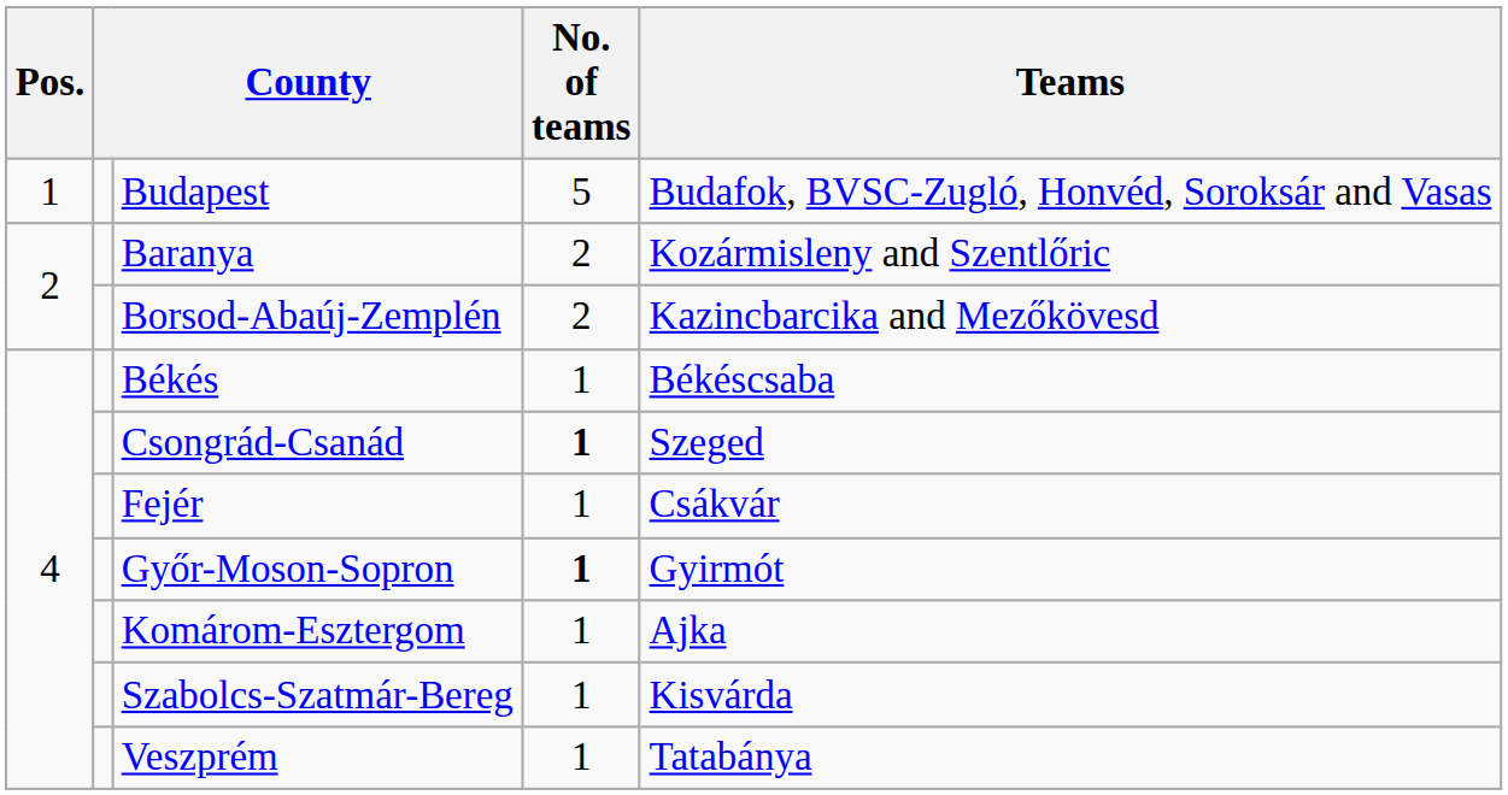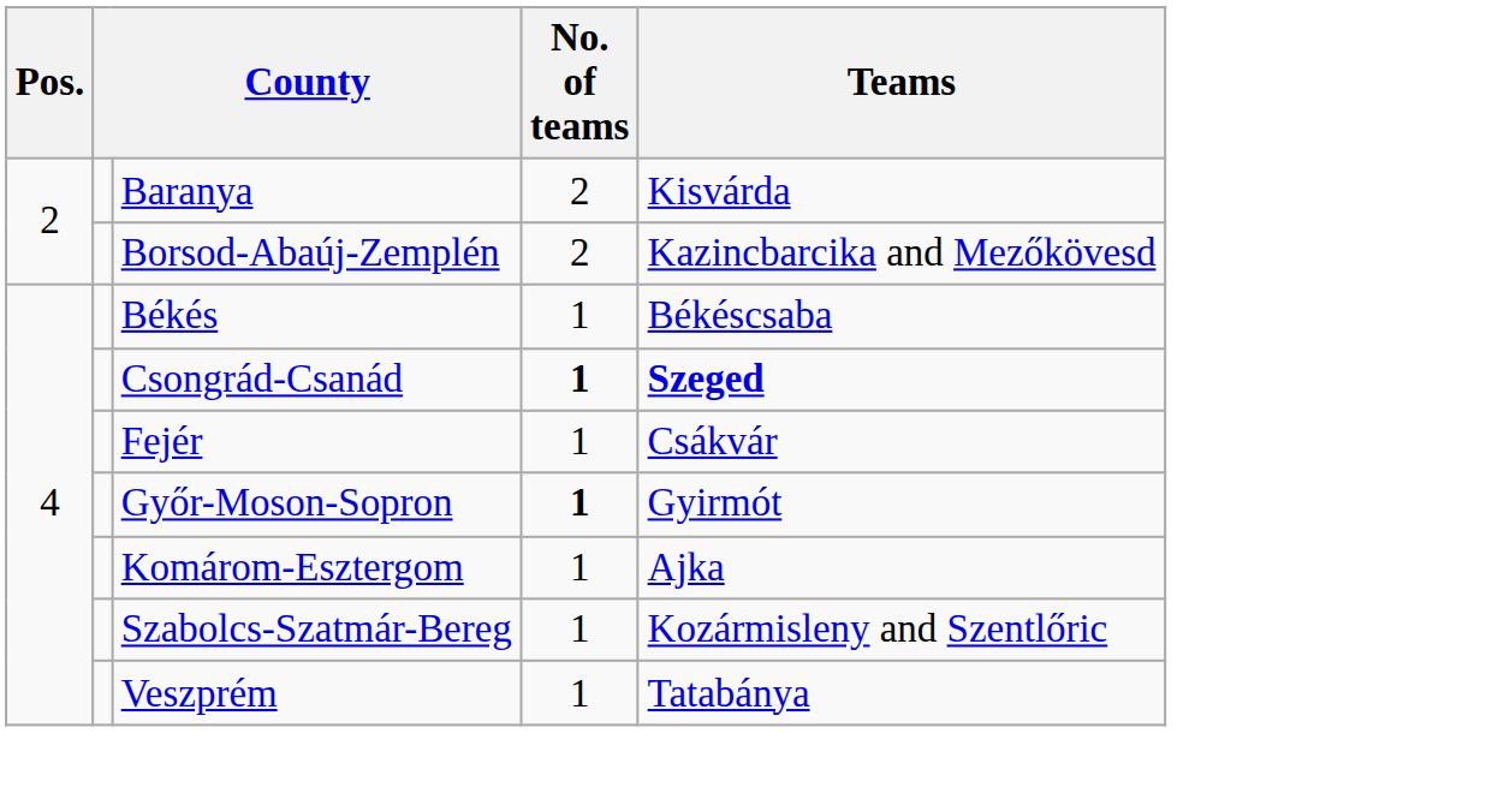- row: 1 | Budapest | 5 | Budafok, BVSC-Zugló, Honvéd, Soroksár and Vasas
Baranya | Teams: Kozármisleny and Szentlőric -> Kisvárda
Csongrád-Csanád | Teams: normal -> bold
Szabolcs-Szatmár-Bereg | Teams: Kisvárda -> Kozármisleny and Szentlőric
